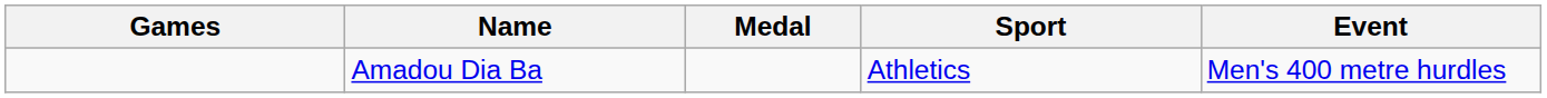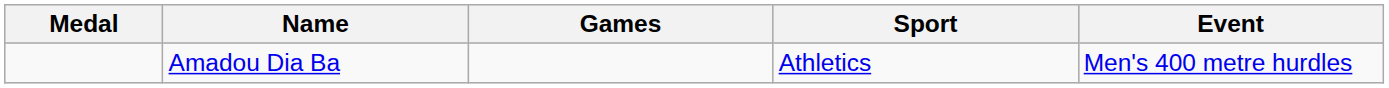columns swapped: Medal <-> Games
